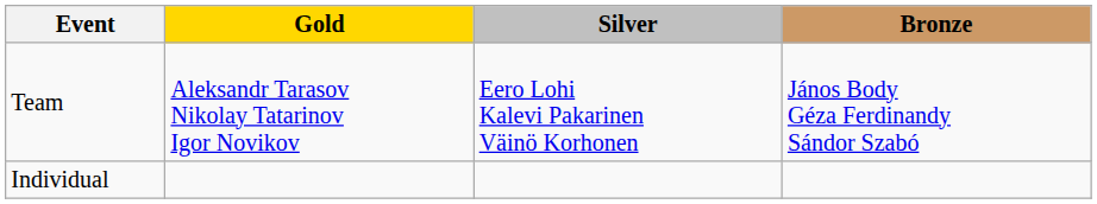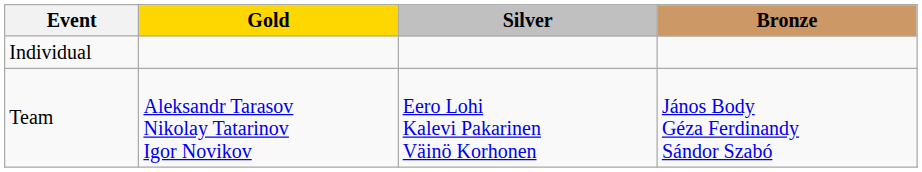rows swapped: Individual <-> Team
